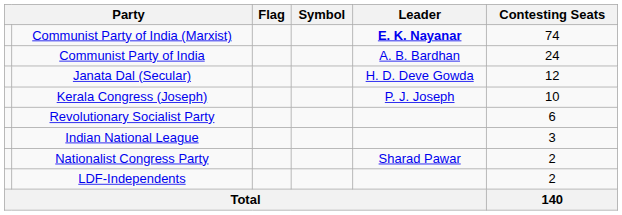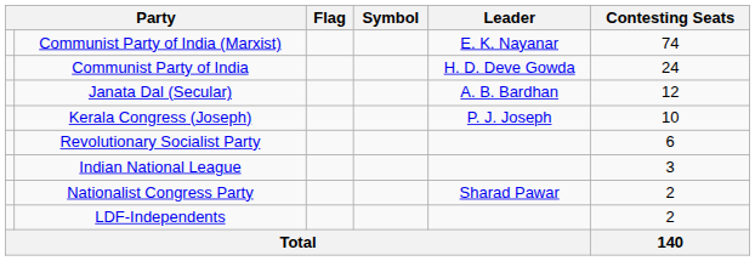Communist Party of India (Marxist) | Leader: bold -> normal
Communist Party of India | Leader: A. B. Bardhan -> H. D. Deve Gowda
Janata Dal (Secular) | Leader: H. D. Deve Gowda -> A. B. Bardhan
